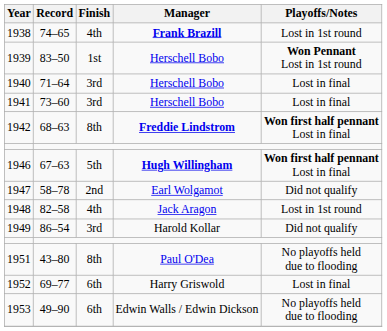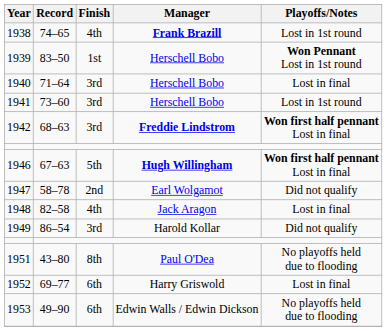1941 | Playoffs/Notes: Lost in final -> Lost in 1st round
1942 | Finish: 8th -> 3rd
1948 | Playoffs/Notes: Lost in 1st round -> Lost in final
